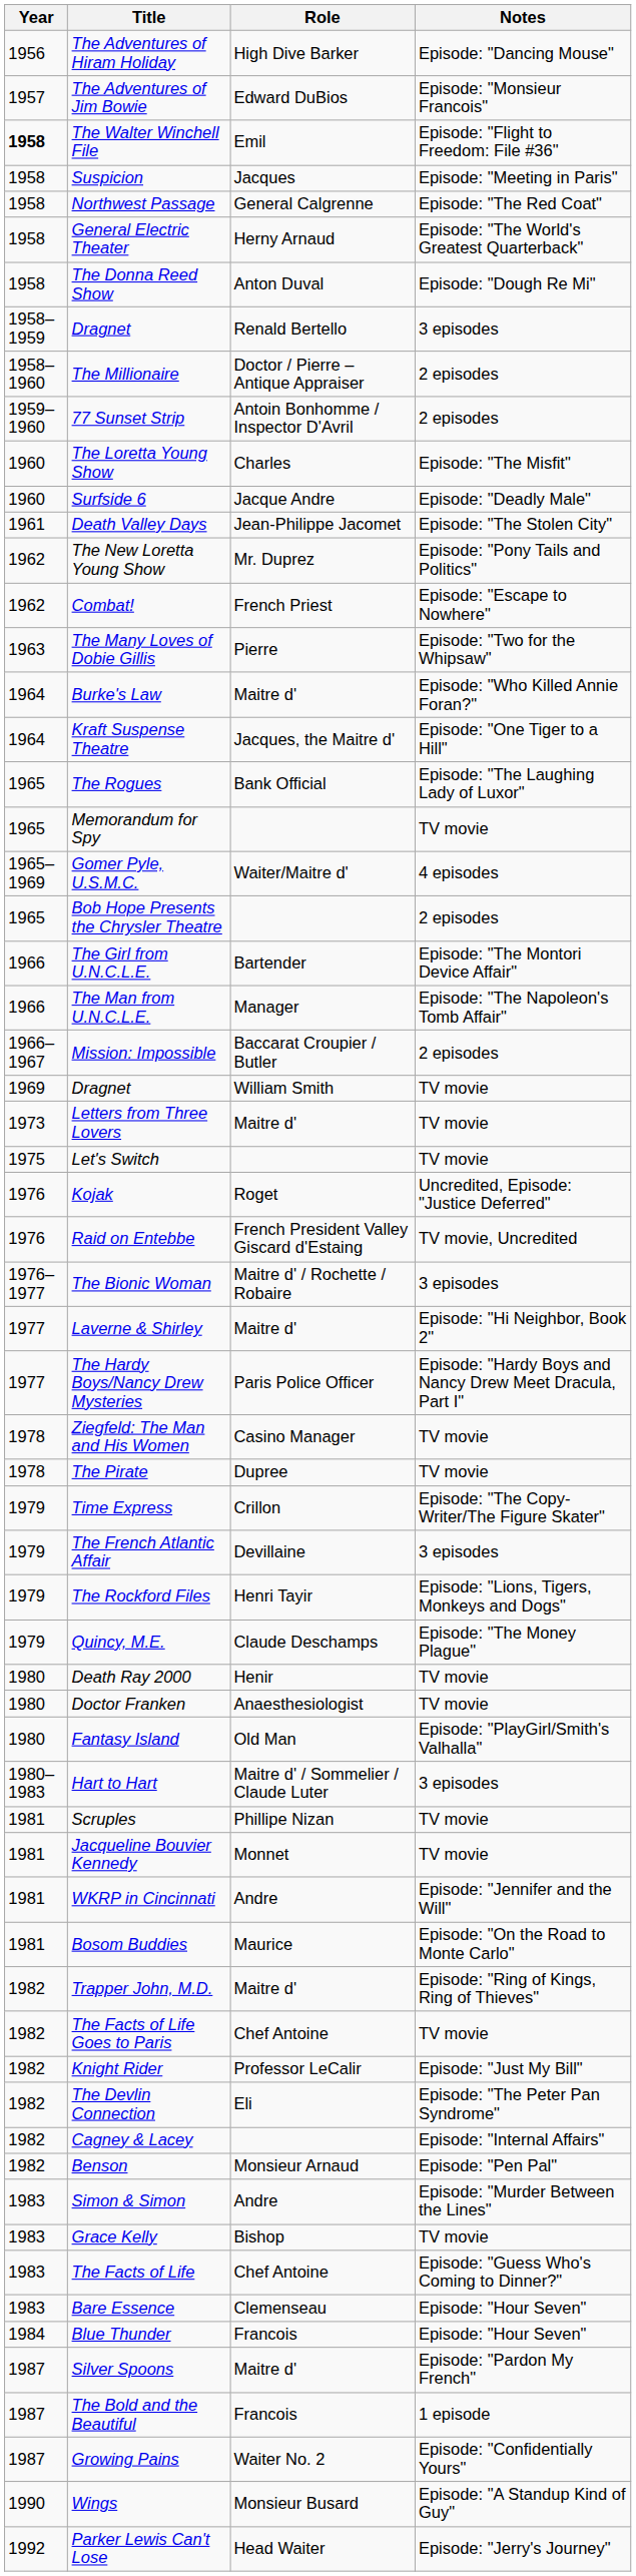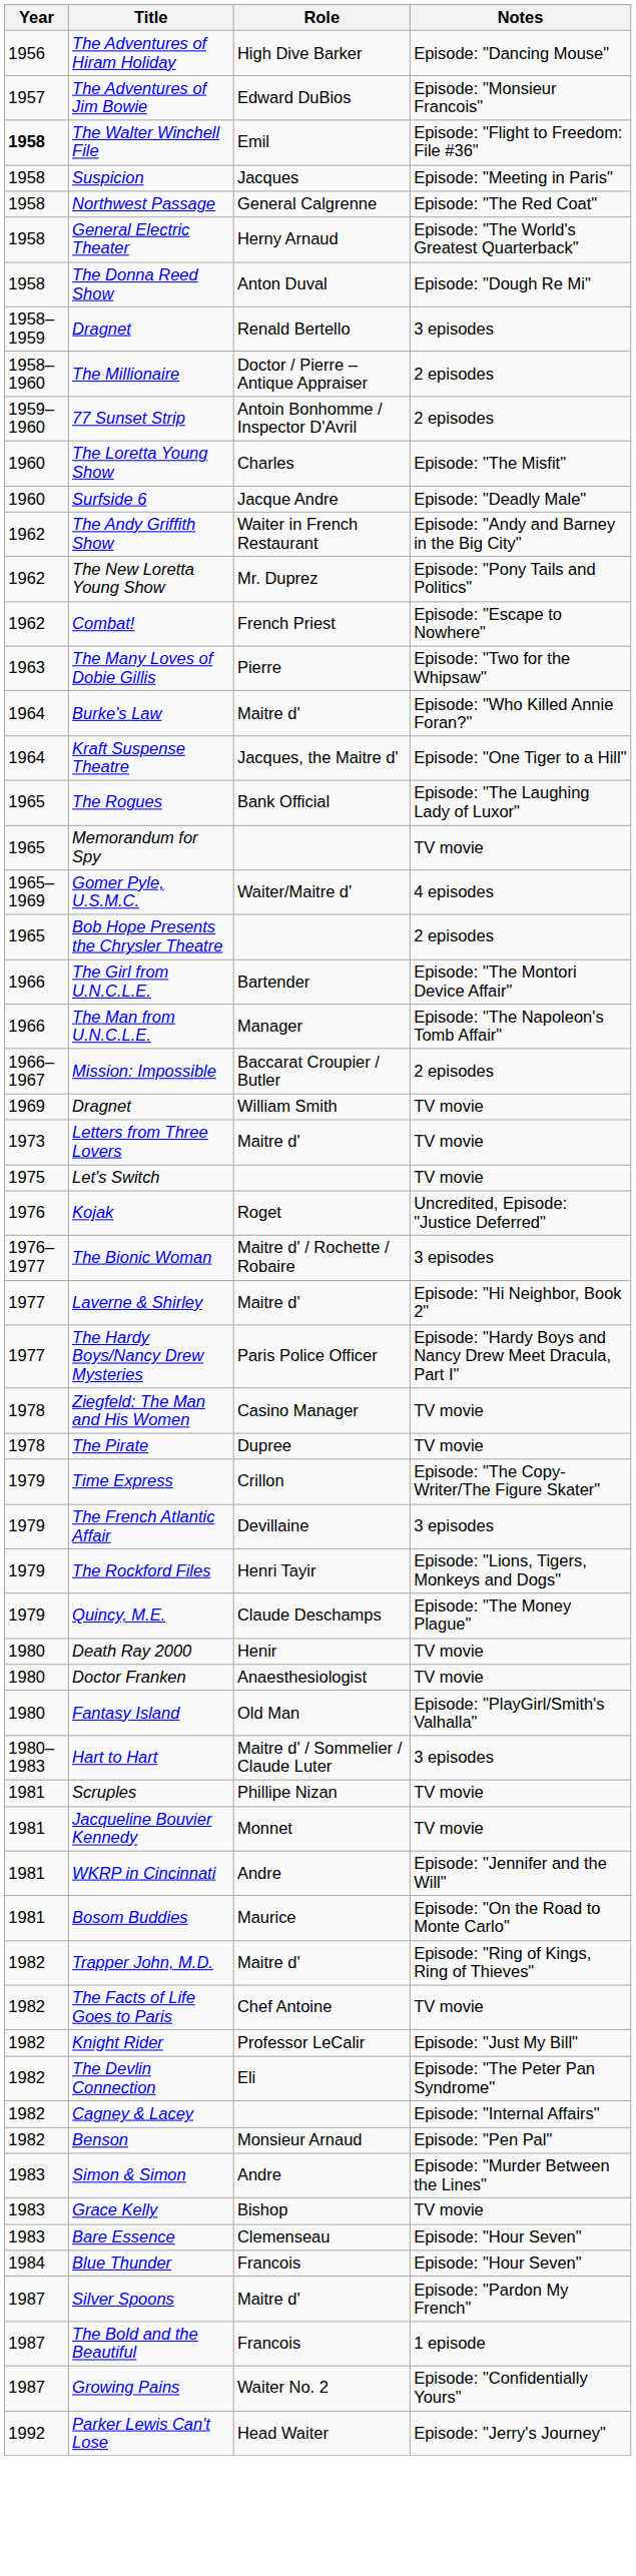- row: 1961 | Death Valley Days | Jean-Philippe Jacomet | Episode: "The Stolen City"
+ row: 1962 | The Andy Griffith Show | Waiter in French Restaurant | Episode: "Andy and Barney in the Big City"
- row: 1976 | Raid on Entebbe | French President Valley Giscard d'Estaing | TV movie, Uncredited
- row: 1983 | The Facts of Life | Chef Antoine | Episode: "Guess Who's Coming to Dinner?"
- row: 1990 | Wings | Monsieur Busard | Episode: "A Standup Kind of Guy"
